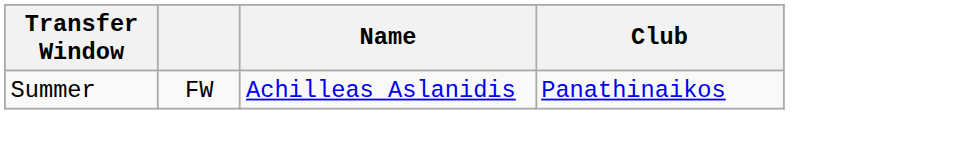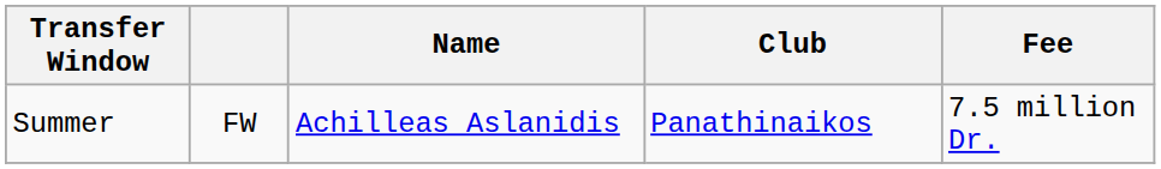+ column: Fee | 7.5 million Dr.
